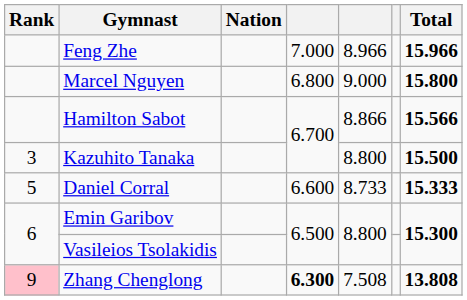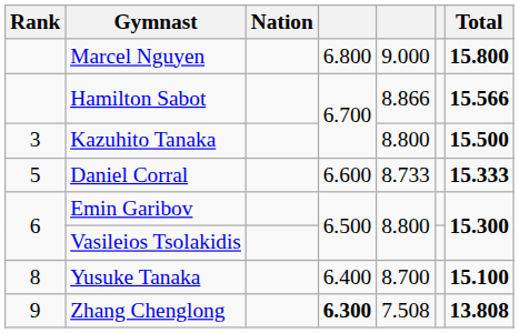- row: Feng Zhe | 7.000 | 8.966 | 15.966
+ row: 8 | Yusuke Tanaka | 6.400 | 8.700 | 15.100
Zhang Chenglong | Rank: pink background -> no background
